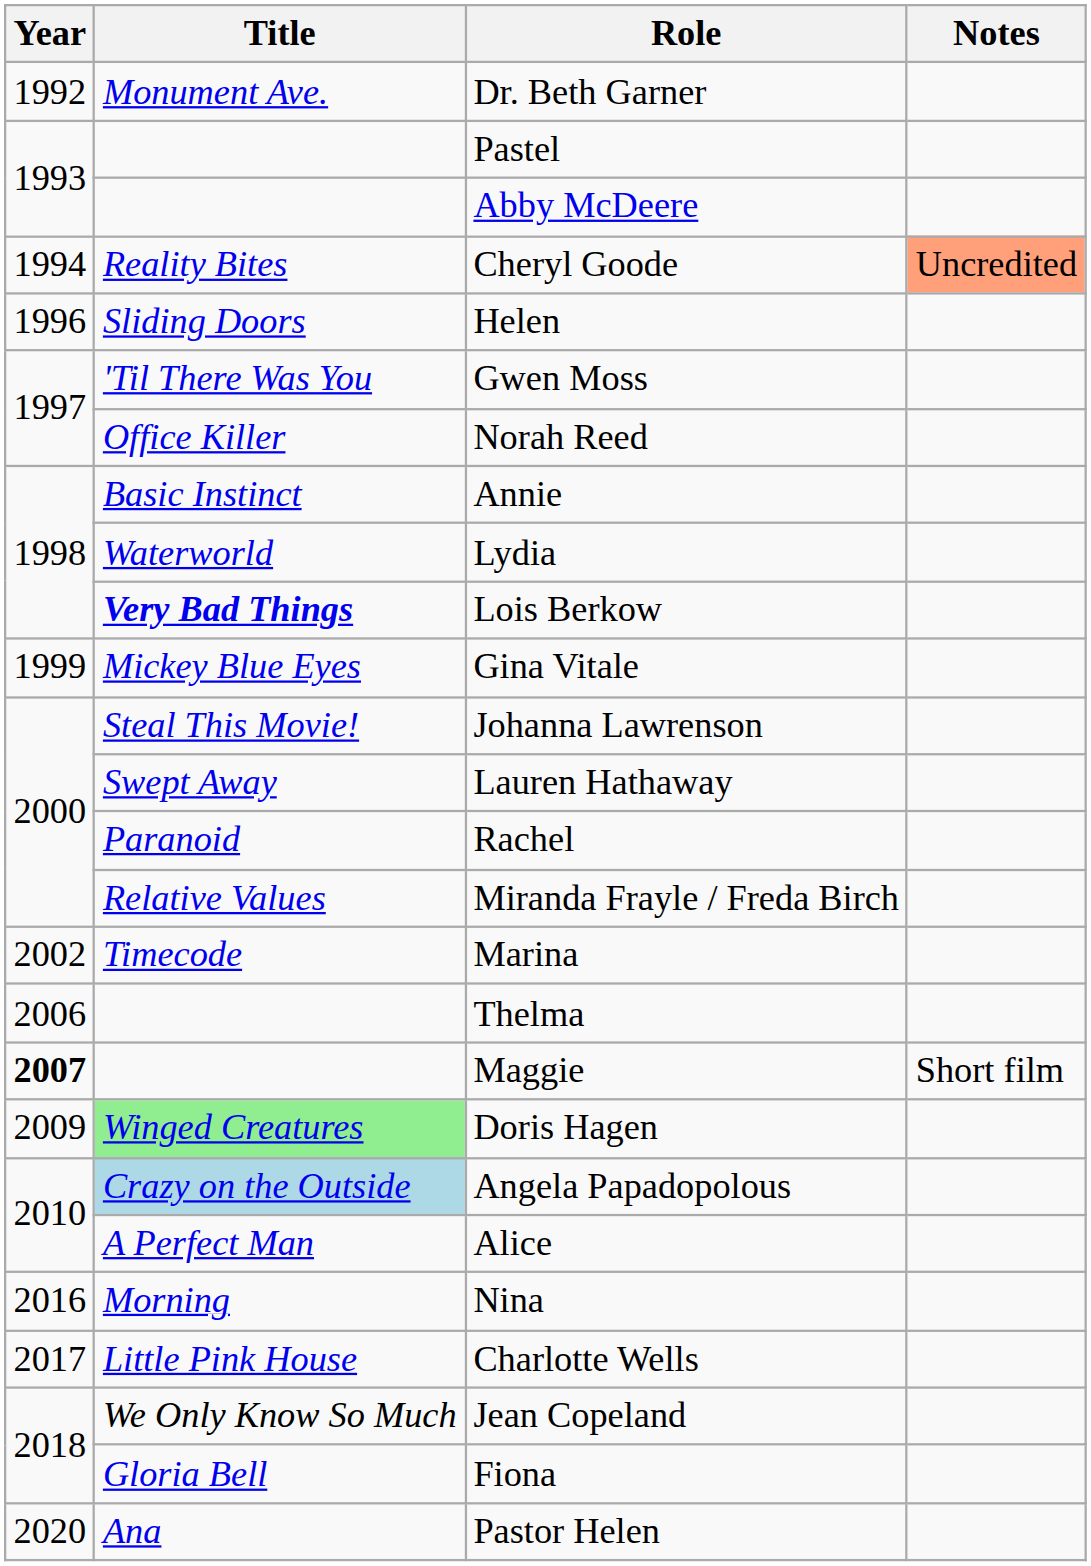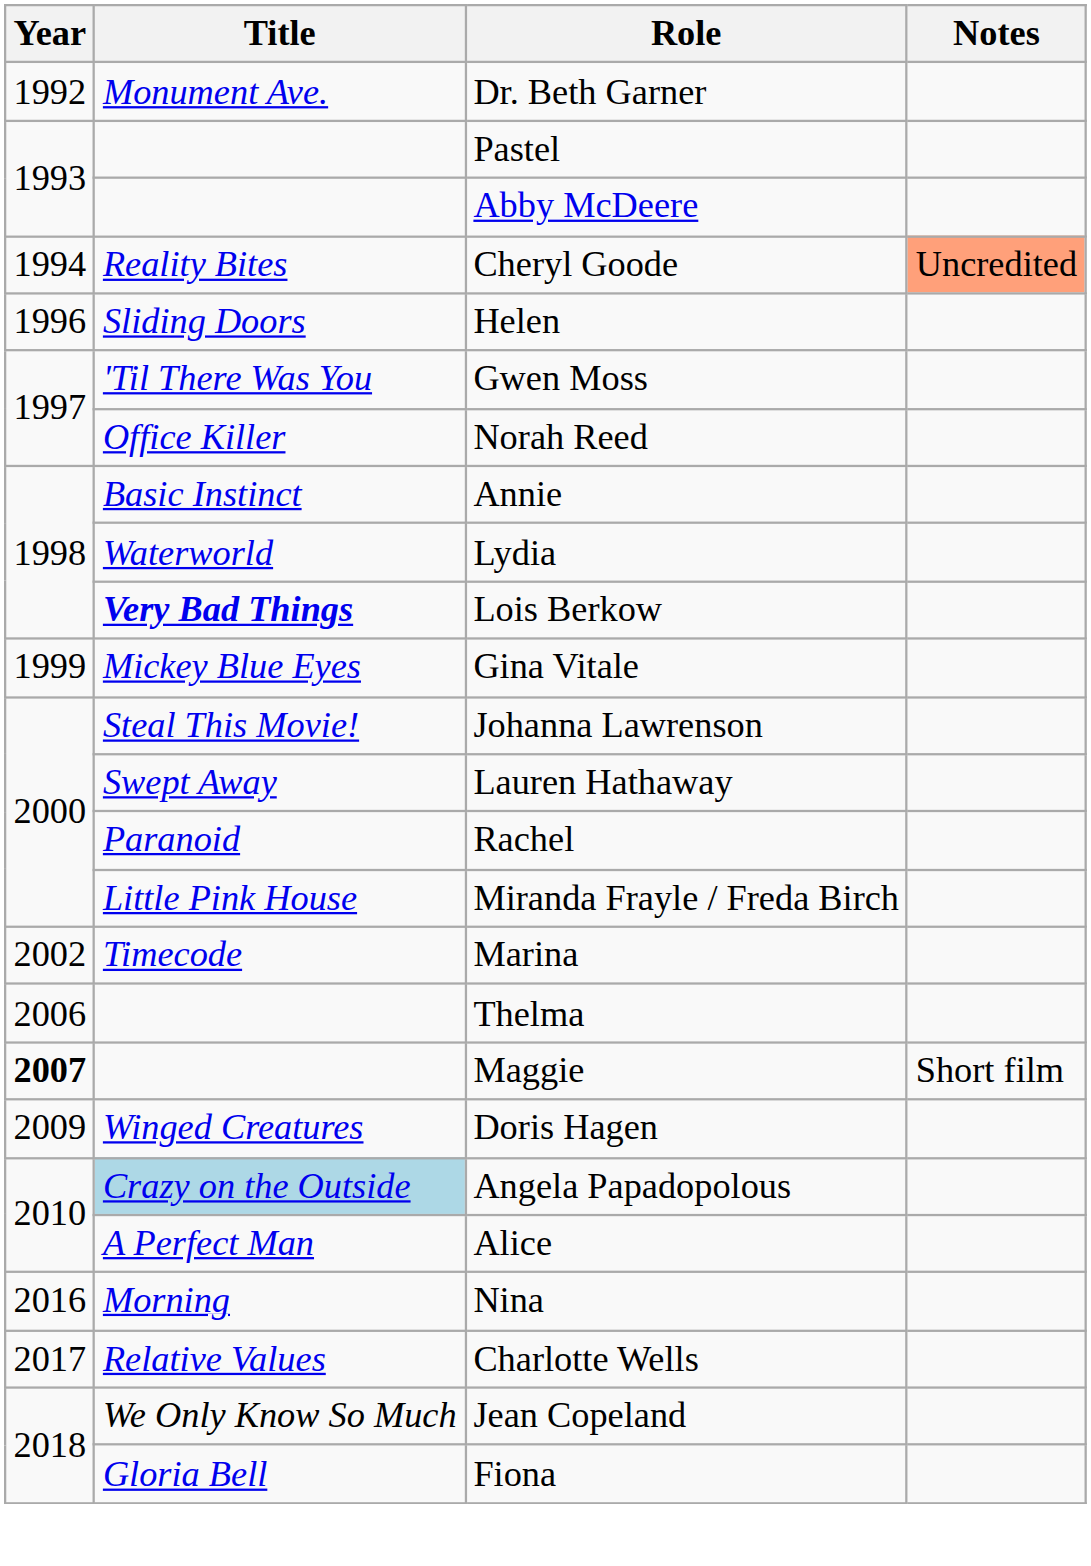Miranda Frayle / Freda Birch | Title: Relative Values -> Little Pink House
Doris Hagen | Title: lightgreen background -> no background
Charlotte Wells | Title: Little Pink House -> Relative Values
- row: 2020 | Ana | Pastor Helen
